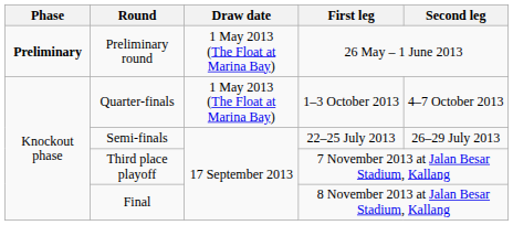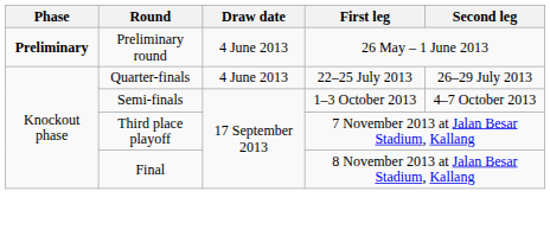Preliminary round | Draw date: 1 May 2013 (The Float at Marina Bay) -> 4 June 2013
Quarter-finals | Draw date: 1 May 2013 (The Float at Marina Bay) -> 4 June 2013
Quarter-finals | First leg: 1–3 October 2013 -> 22–25 July 2013
Quarter-finals | Second leg: 4–7 October 2013 -> 26–29 July 2013
Semi-finals | First leg: 22–25 July 2013 -> 1–3 October 2013
Semi-finals | Second leg: 26–29 July 2013 -> 4–7 October 2013
